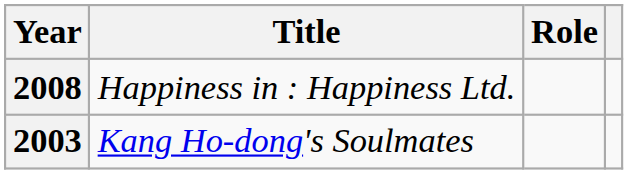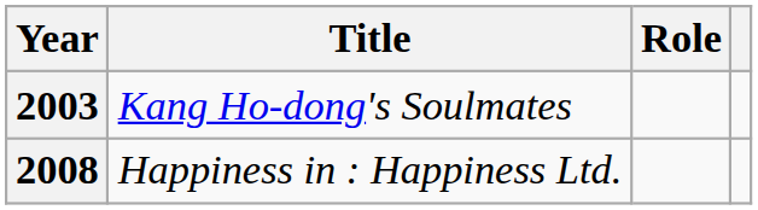rows swapped: 2003 <-> 2008
